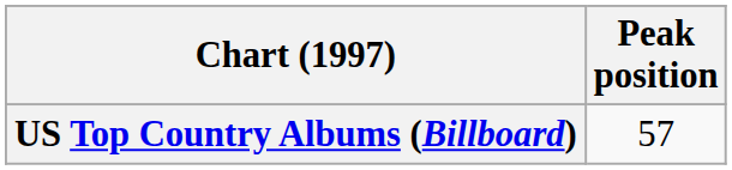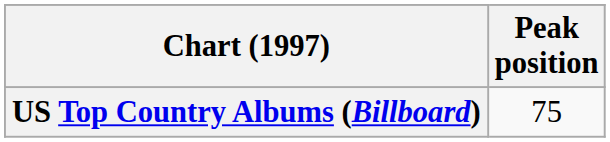US Top Country Albums (Billboard) | Peak position: 57 -> 75
